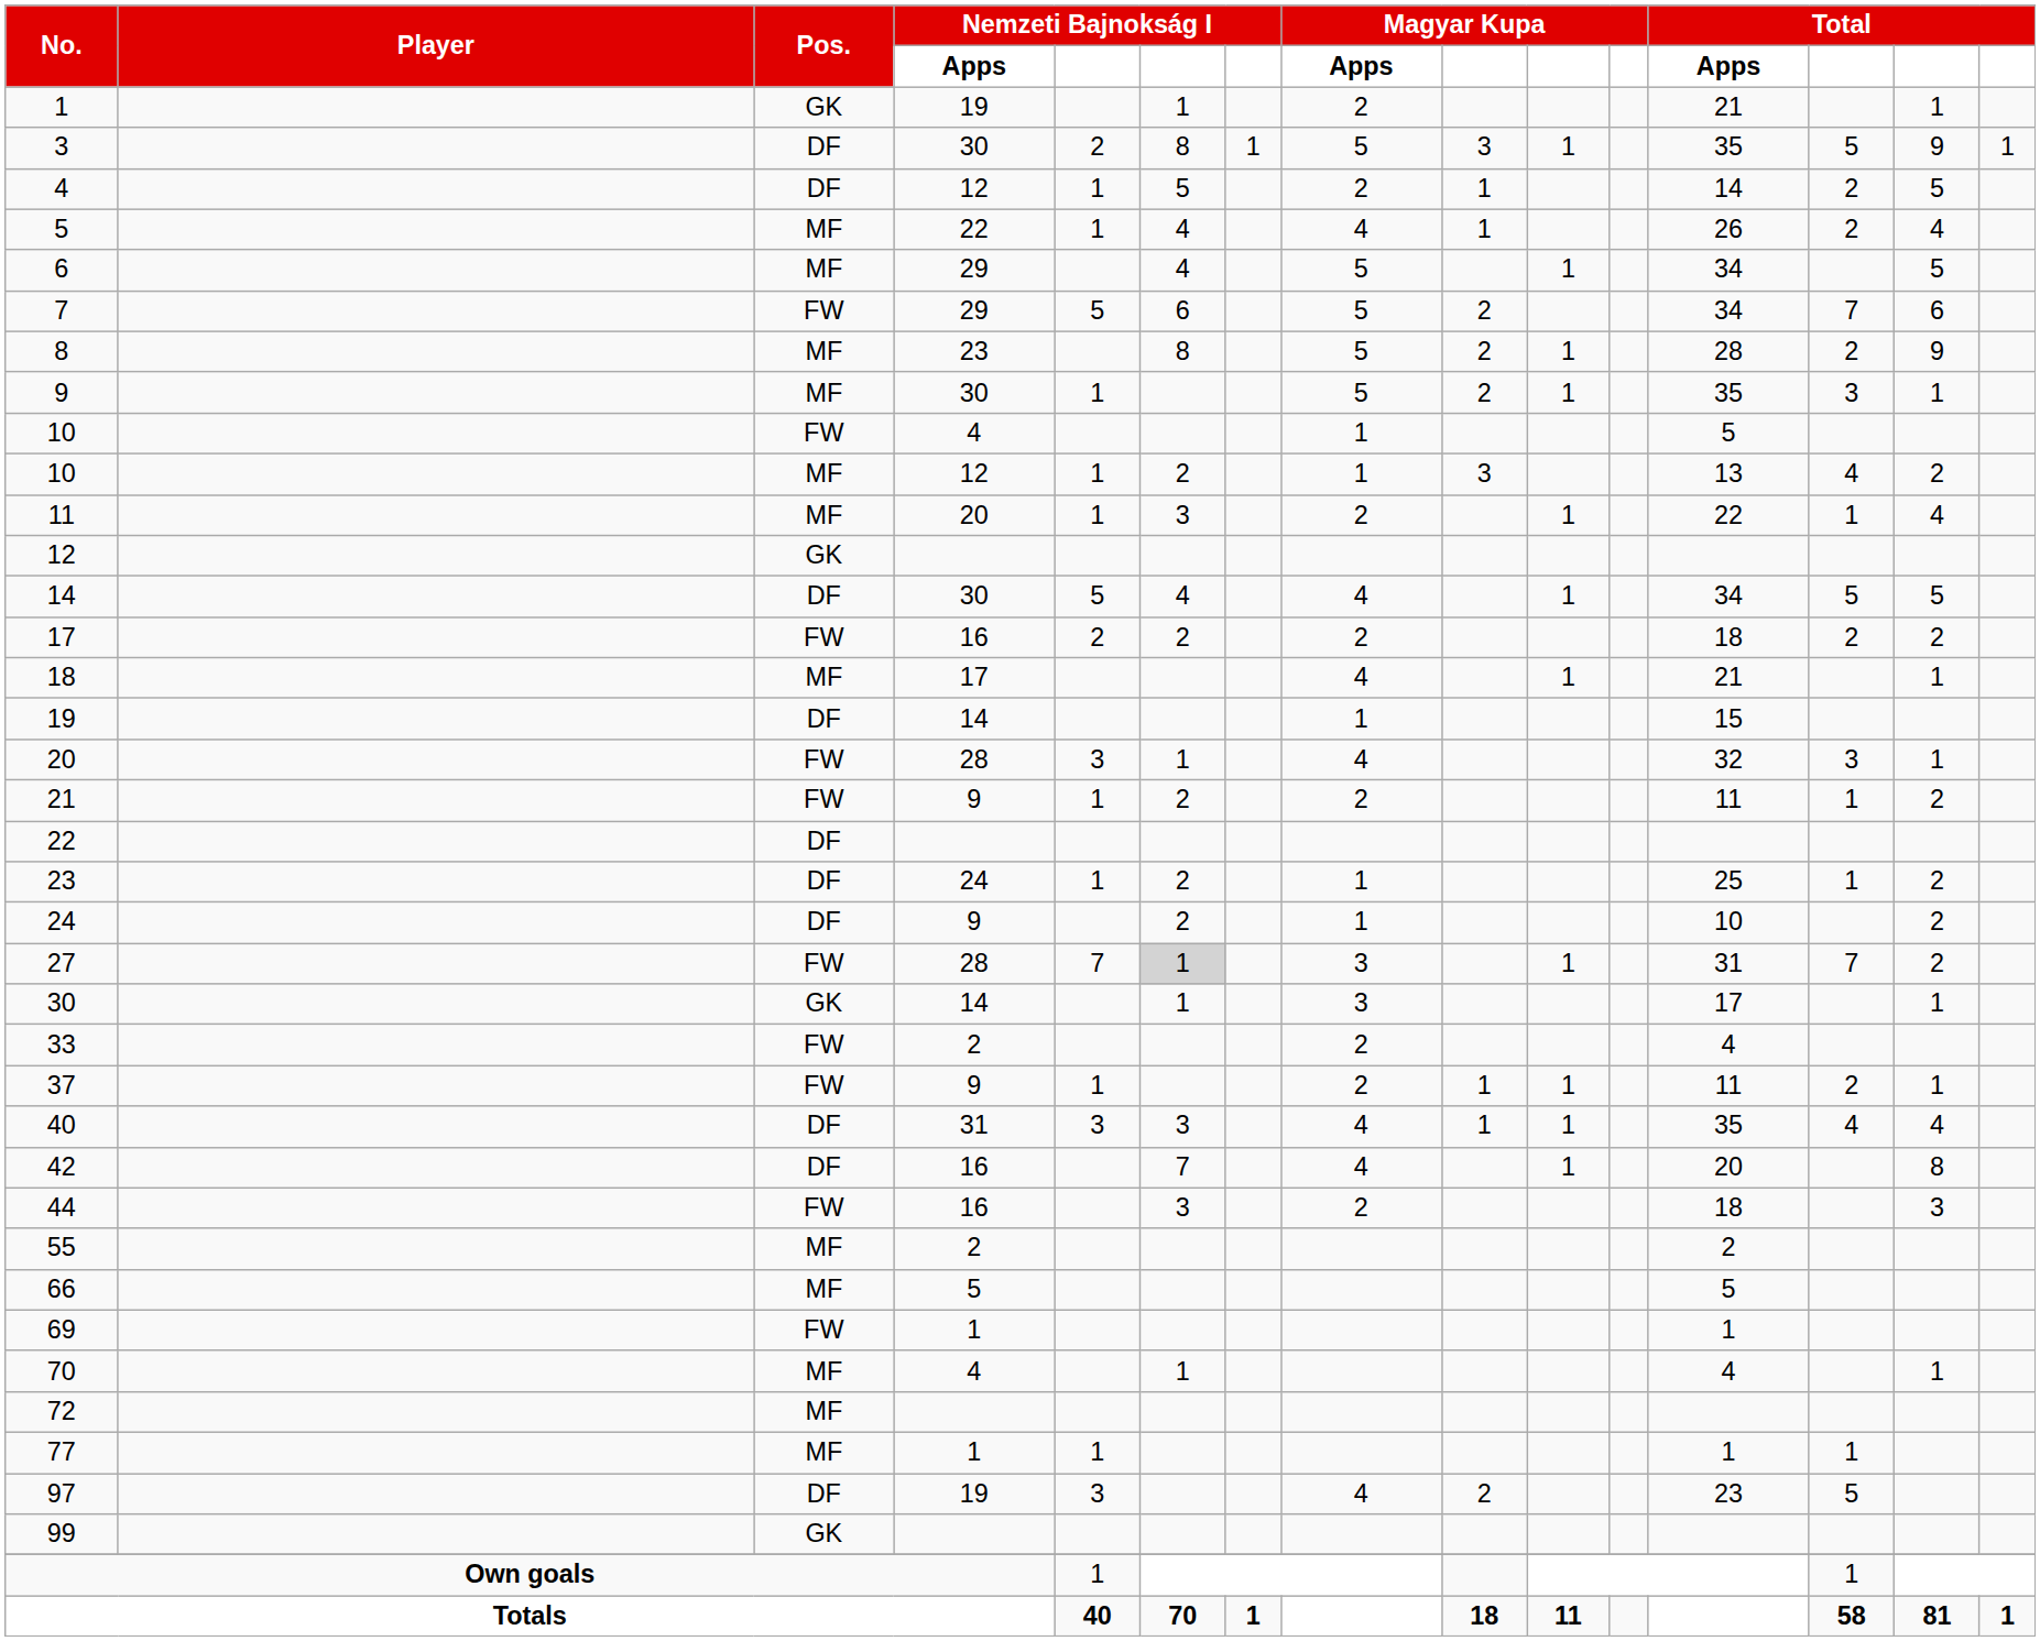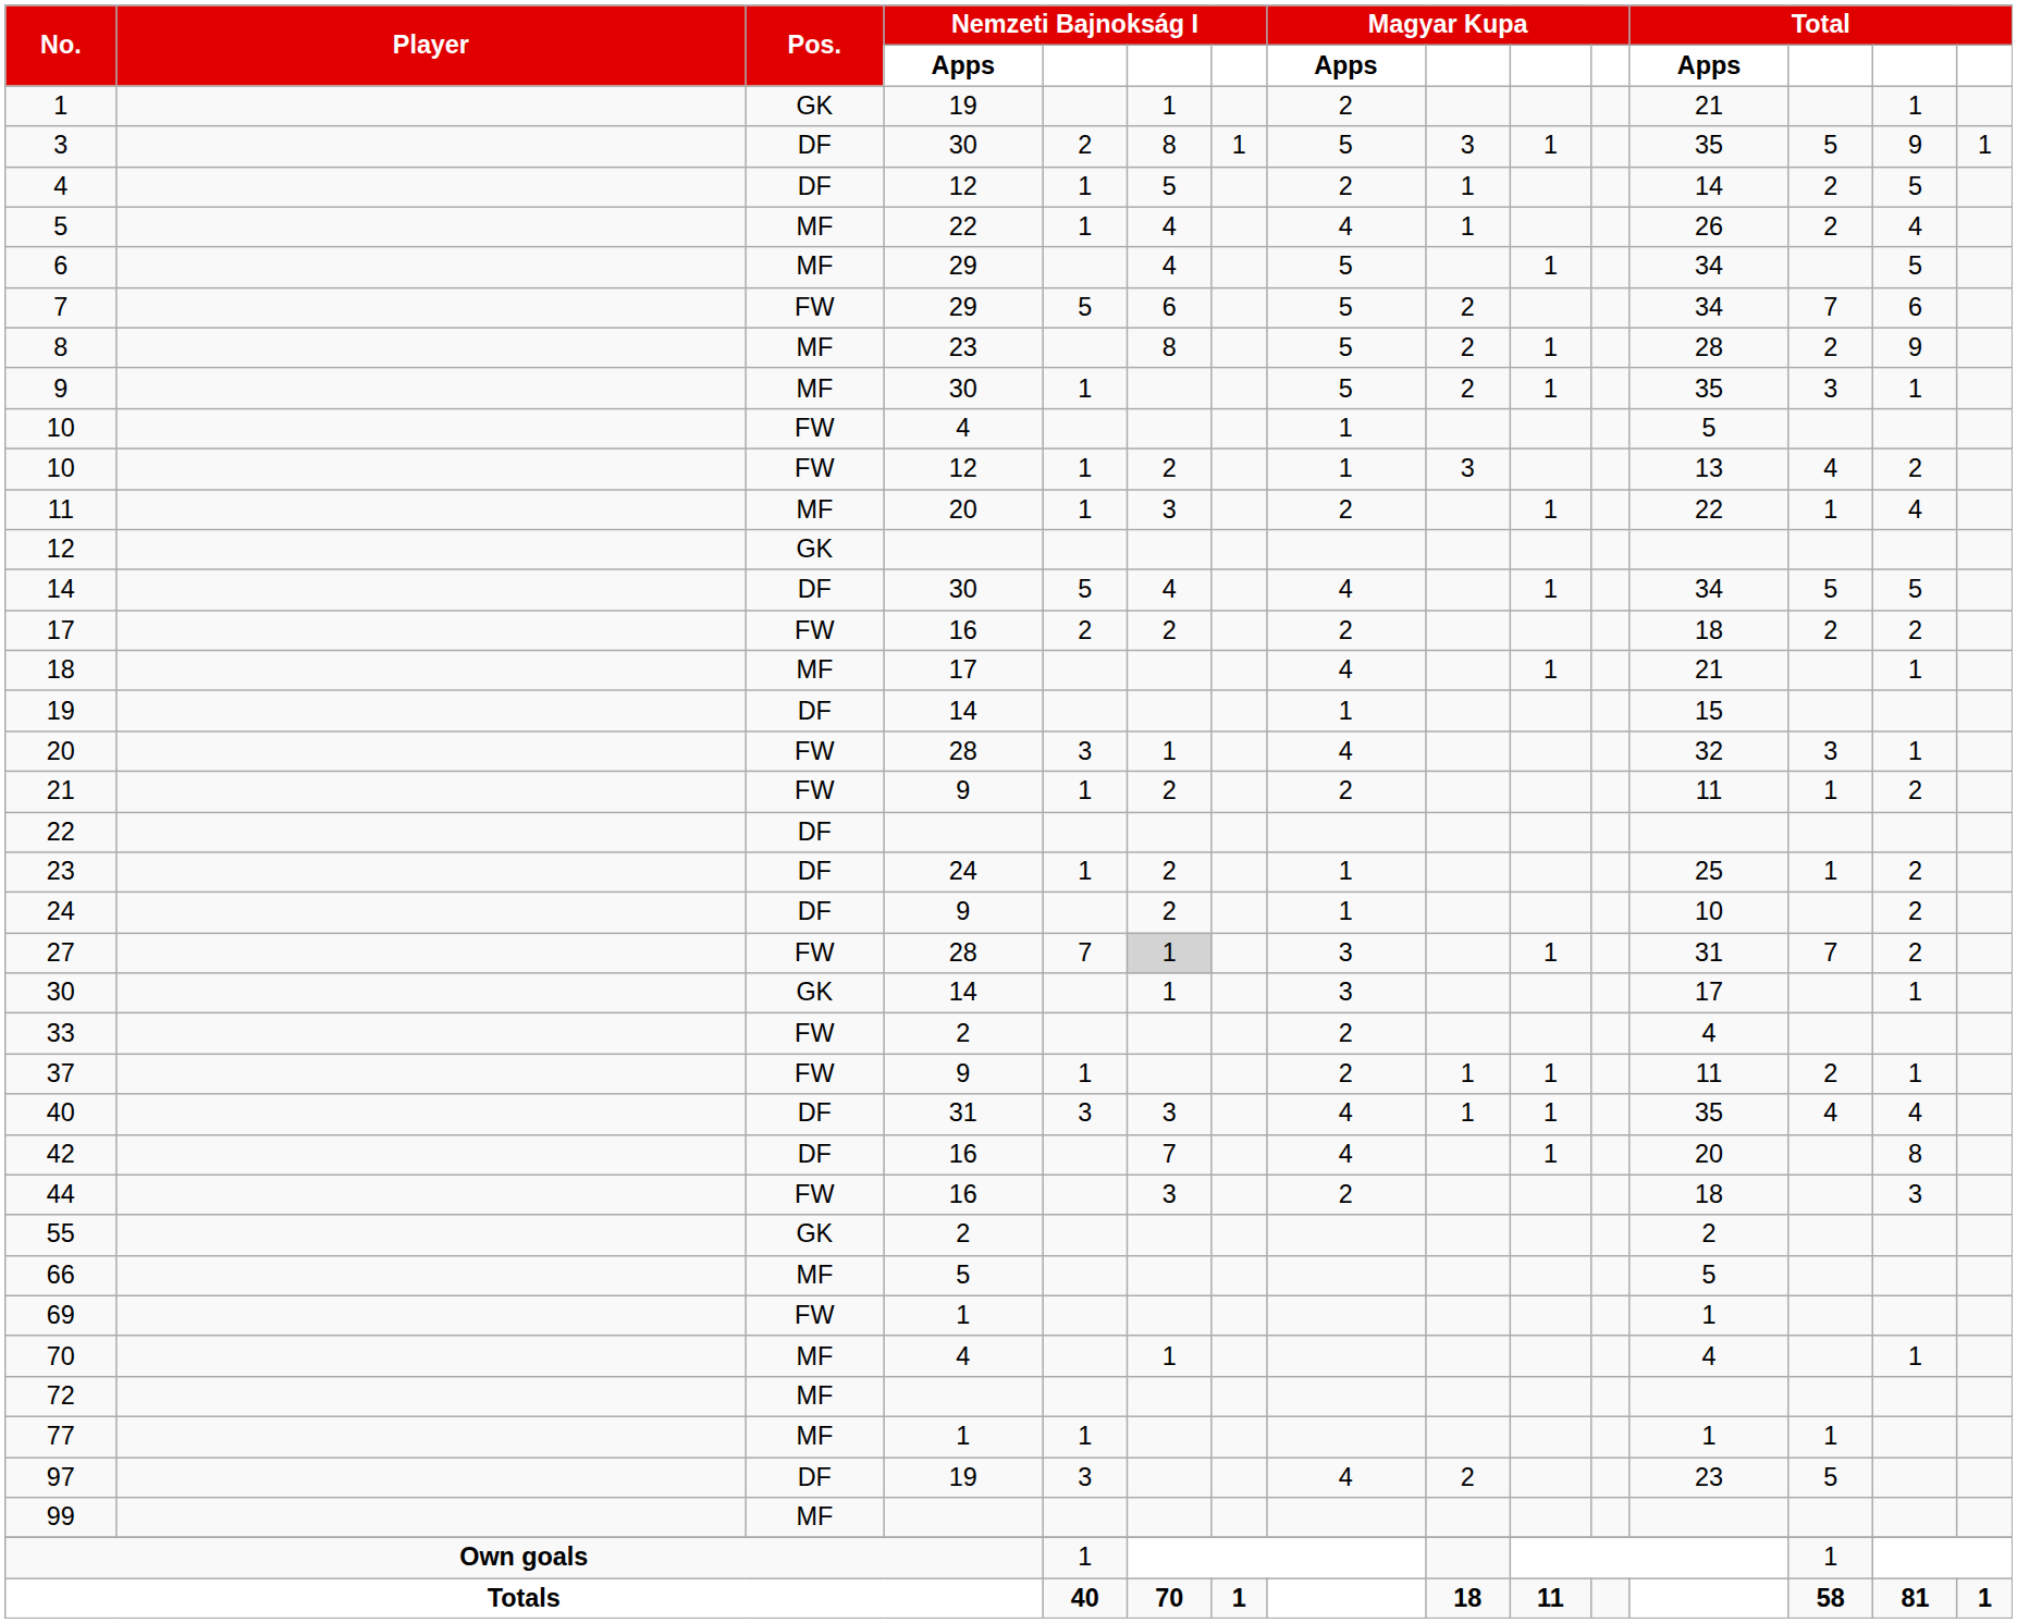10 / 12 | Pos.: MF -> FW
55 | Pos.: MF -> GK
99 | Pos.: GK -> MF
